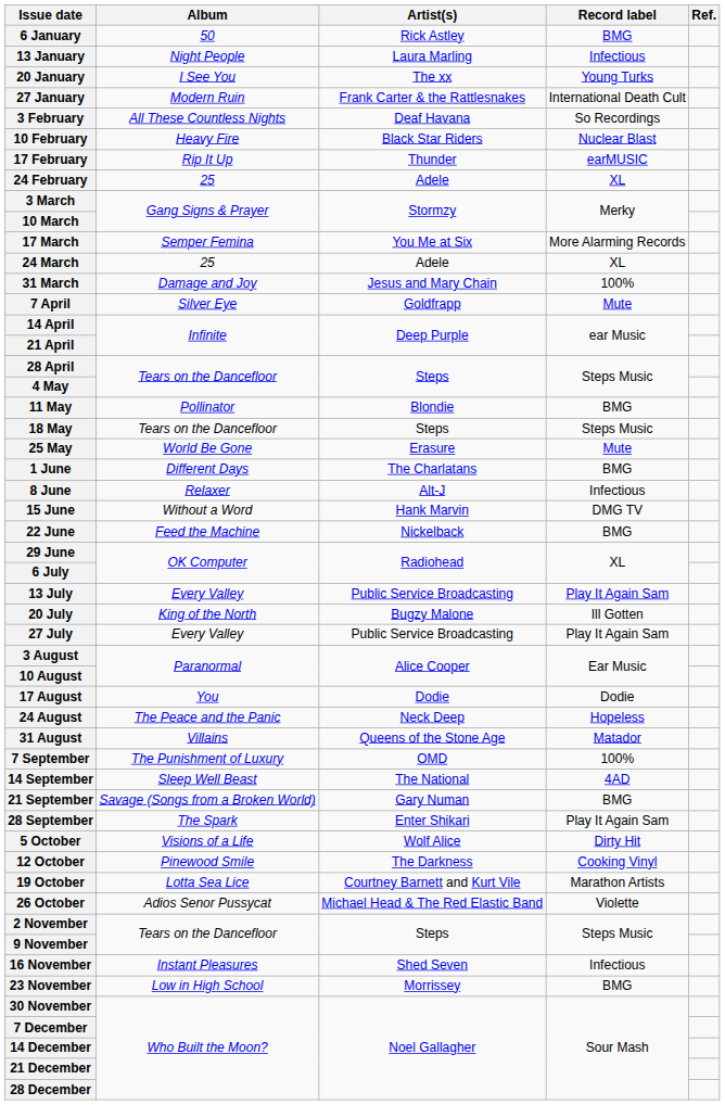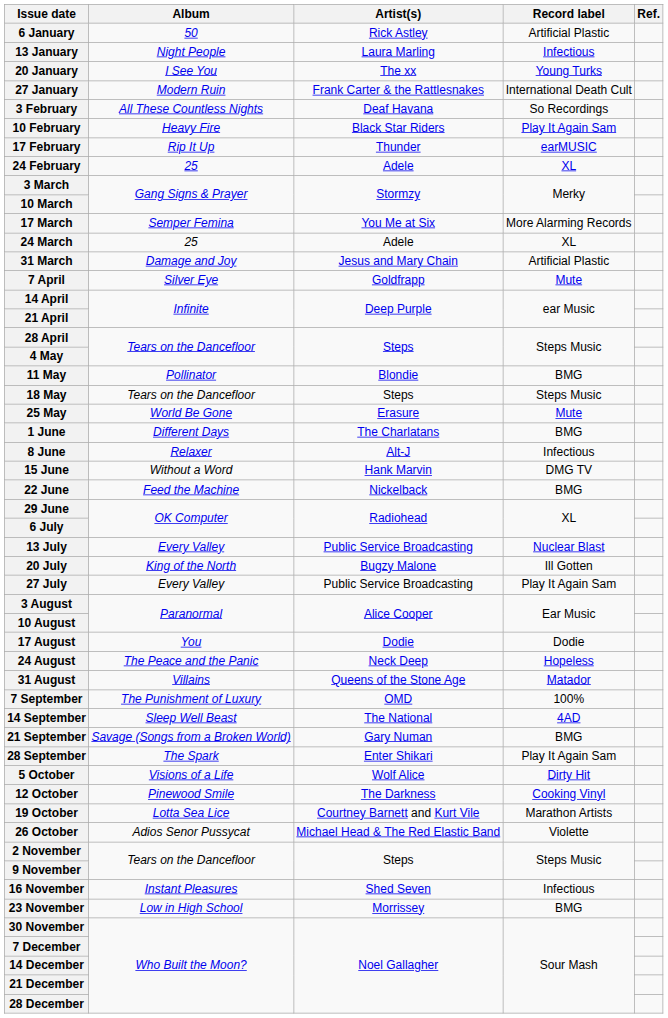6 January | Record label: BMG -> Artificial Plastic
10 February | Record label: Nuclear Blast -> Play It Again Sam
31 March | Record label: 100% -> Artificial Plastic
13 July | Record label: Play It Again Sam -> Nuclear Blast
